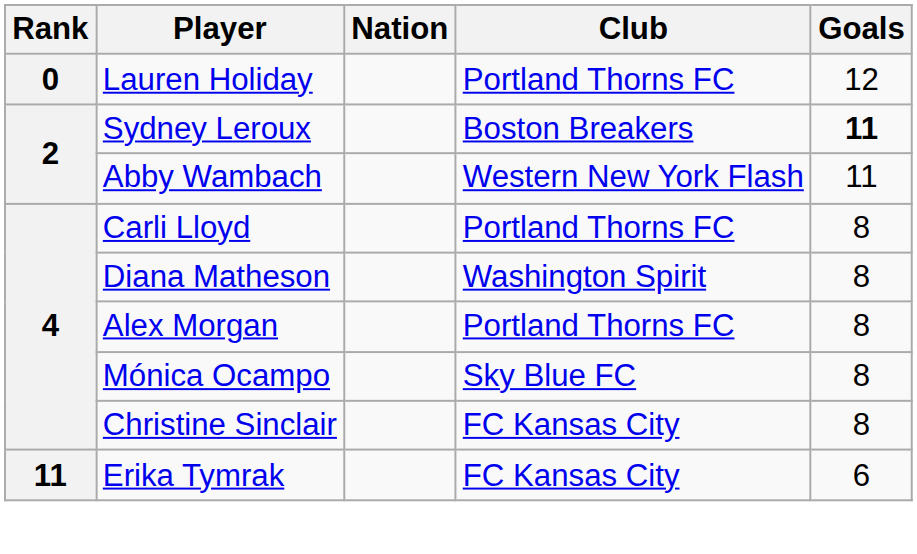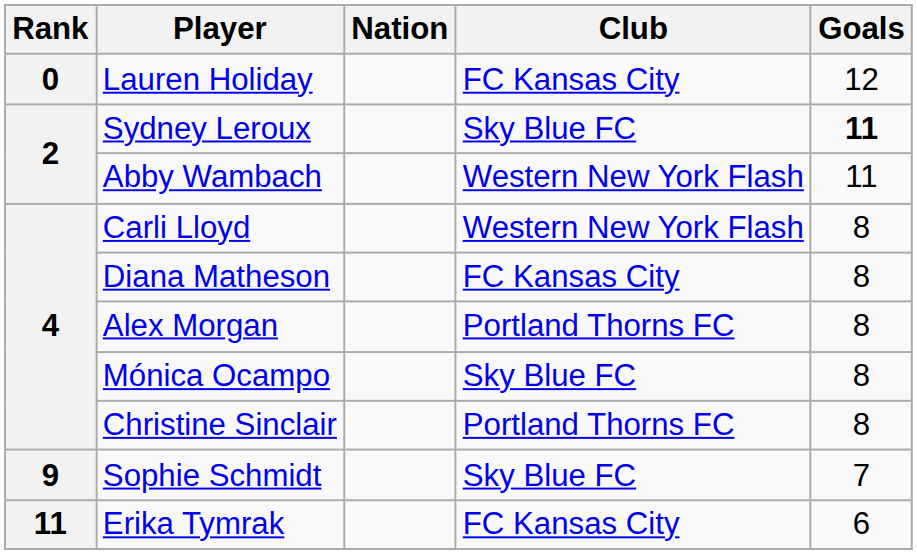Lauren Holiday | Club: Portland Thorns FC -> FC Kansas City
Sydney Leroux | Club: Boston Breakers -> Sky Blue FC
Carli Lloyd | Club: Portland Thorns FC -> Western New York Flash
Diana Matheson | Club: Washington Spirit -> FC Kansas City
Christine Sinclair | Club: FC Kansas City -> Portland Thorns FC
+ row: 9 | Sophie Schmidt | Sky Blue FC | 7
